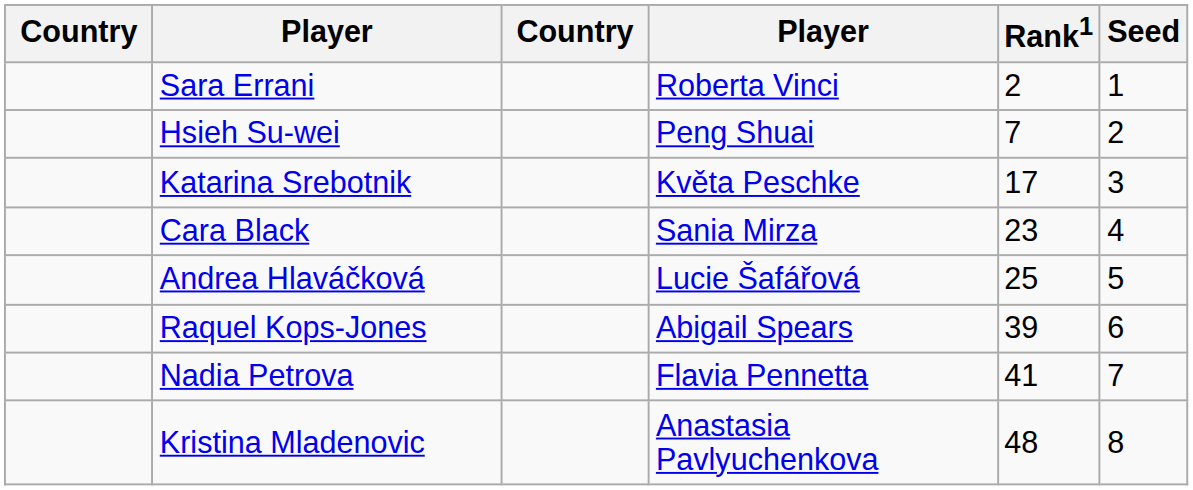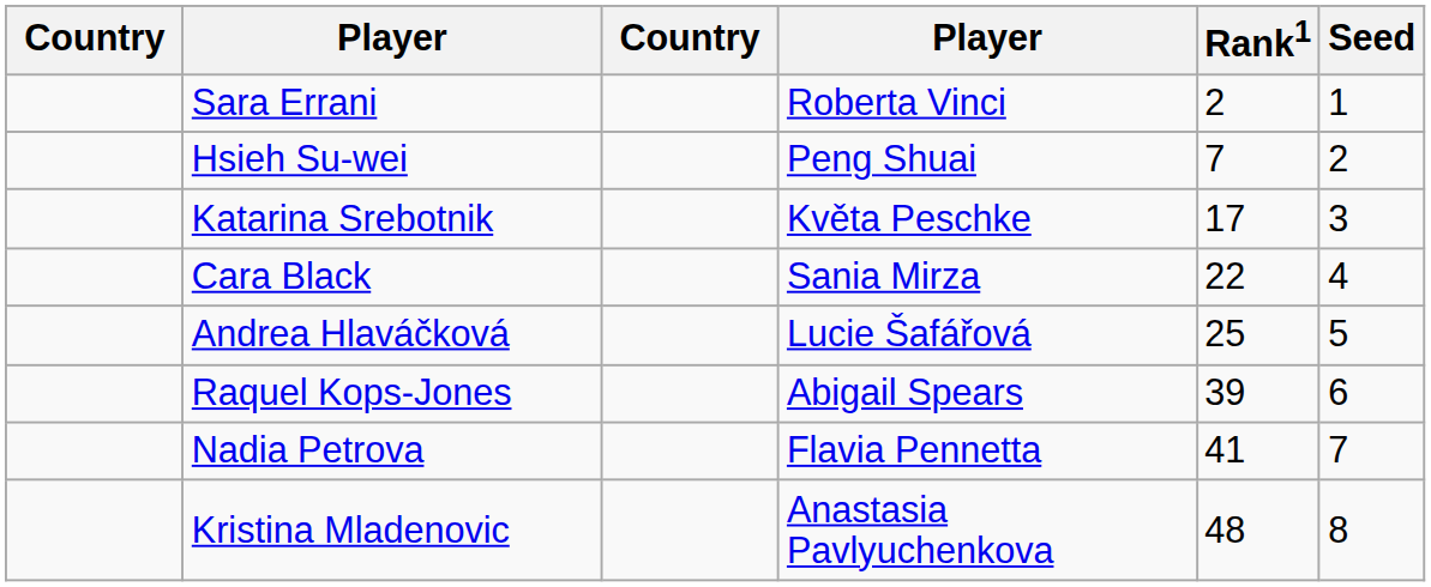Cara Black | Rank1: 23 -> 22
